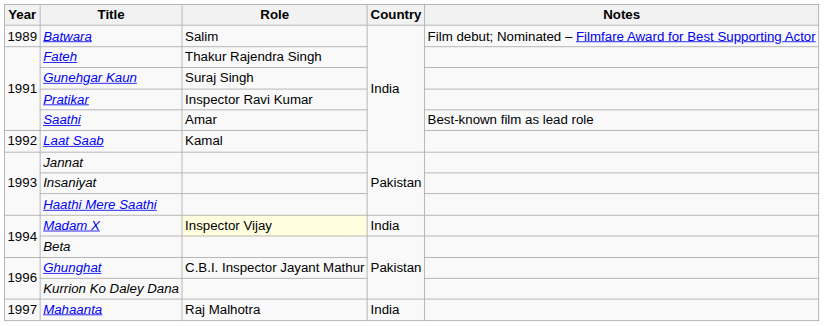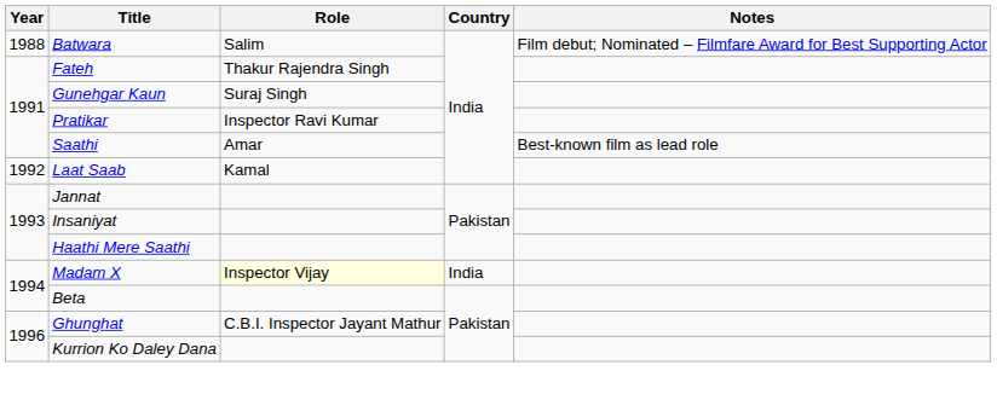Batwara | Year: 1989 -> 1988
- row: 1997 | Mahaanta | Raj Malhotra | India
